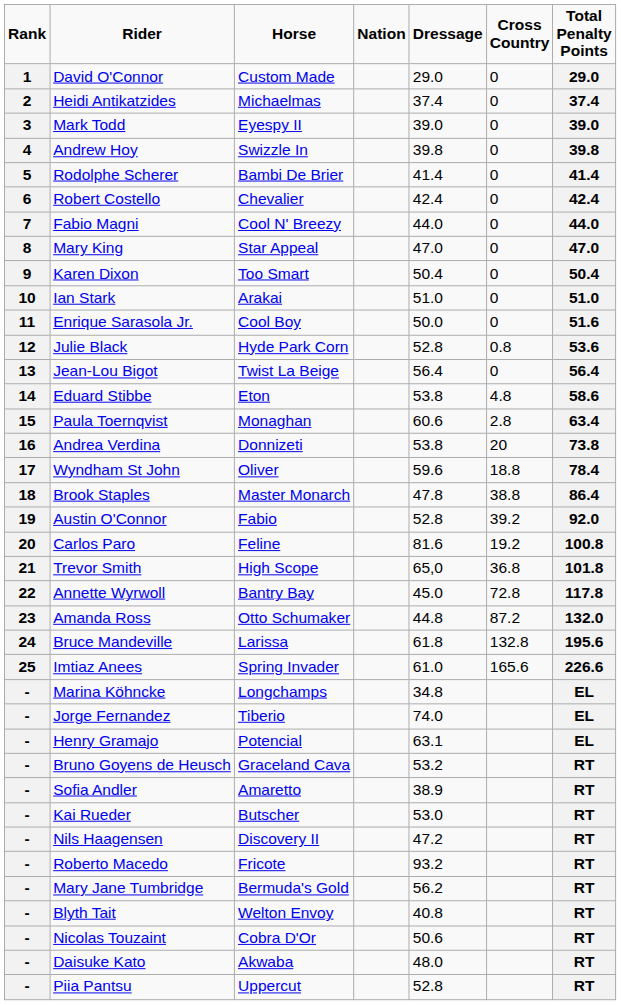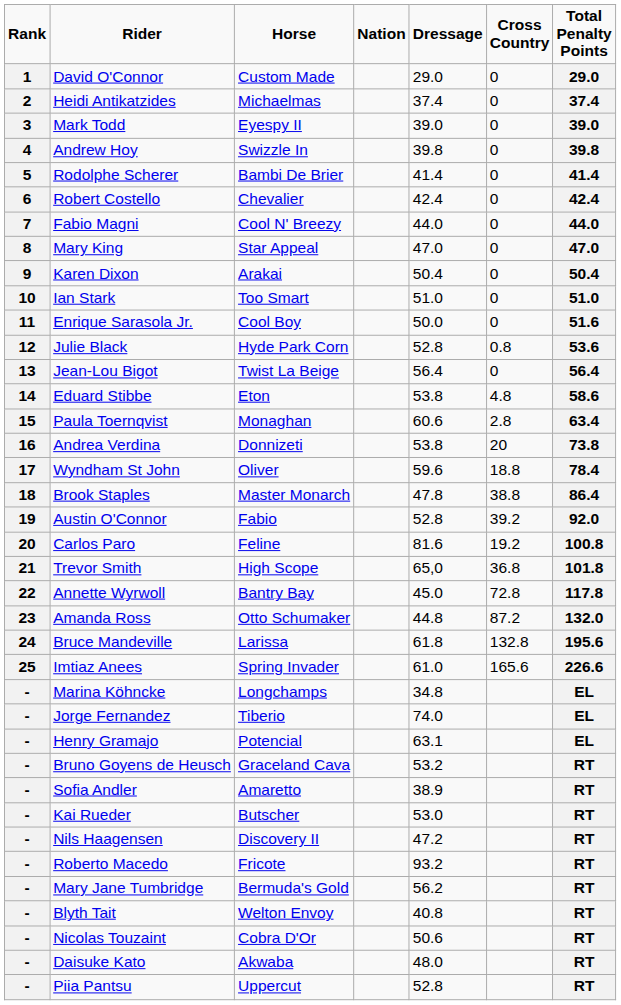Karen Dixon | Horse: Too Smart -> Arakai
Ian Stark | Horse: Arakai -> Too Smart
